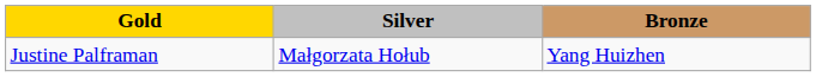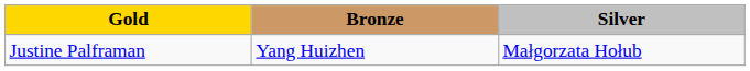columns swapped: Silver <-> Bronze
